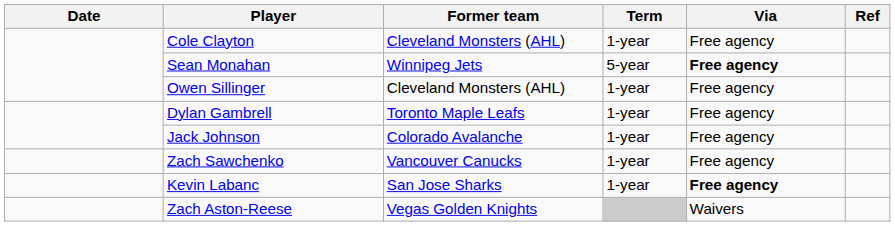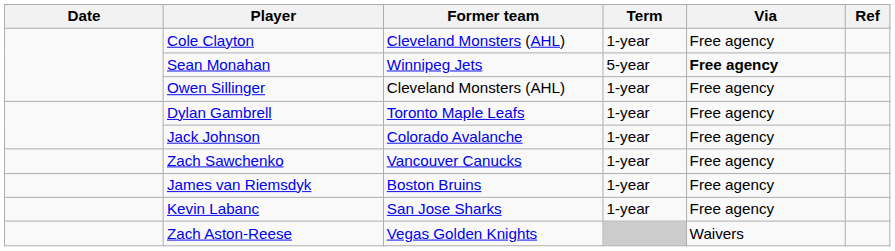+ row: James van Riemsdyk | Boston Bruins | 1-year | Free agency
Kevin Labanc | Via: bold -> normal
